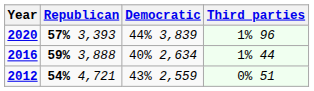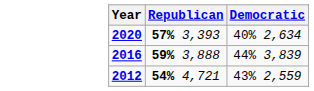- column: Third parties | 1% 96 | 1% 44 | 0% 51
2020 | Democratic: 44% 3,839 -> 40% 2,634
2016 | Democratic: 40% 2,634 -> 44% 3,839
